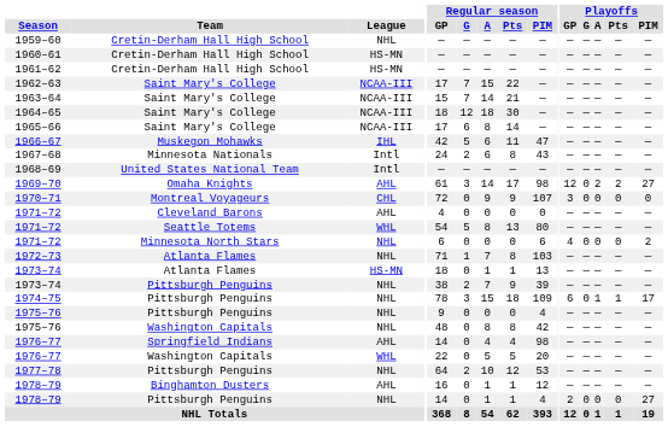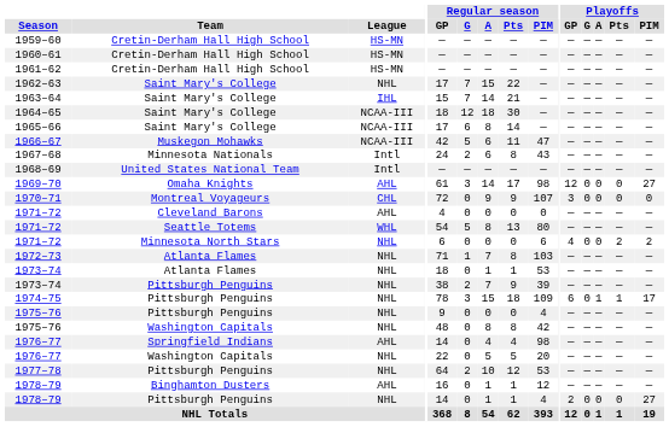1959–60 | League: NHL -> HS-MN
1962–63 | League: NCAA-III -> NHL
1963–64 | League: NCAA-III -> IHL
1966–67 | League: IHL -> NCAA-III
1969–70 | Playoffs / A: 2 -> 0
1969–70 | Playoffs / Pts: 2 -> 0
1971–72 / Minnesota North Stars | Playoffs / Pts: 0 -> 2
1973–74 / Atlanta Flames | League: HS-MN -> NHL
1973–74 / Atlanta Flames | Regular season / PIM: 13 -> 53
1976–77 / Washington Capitals | League: WHL -> NHL
